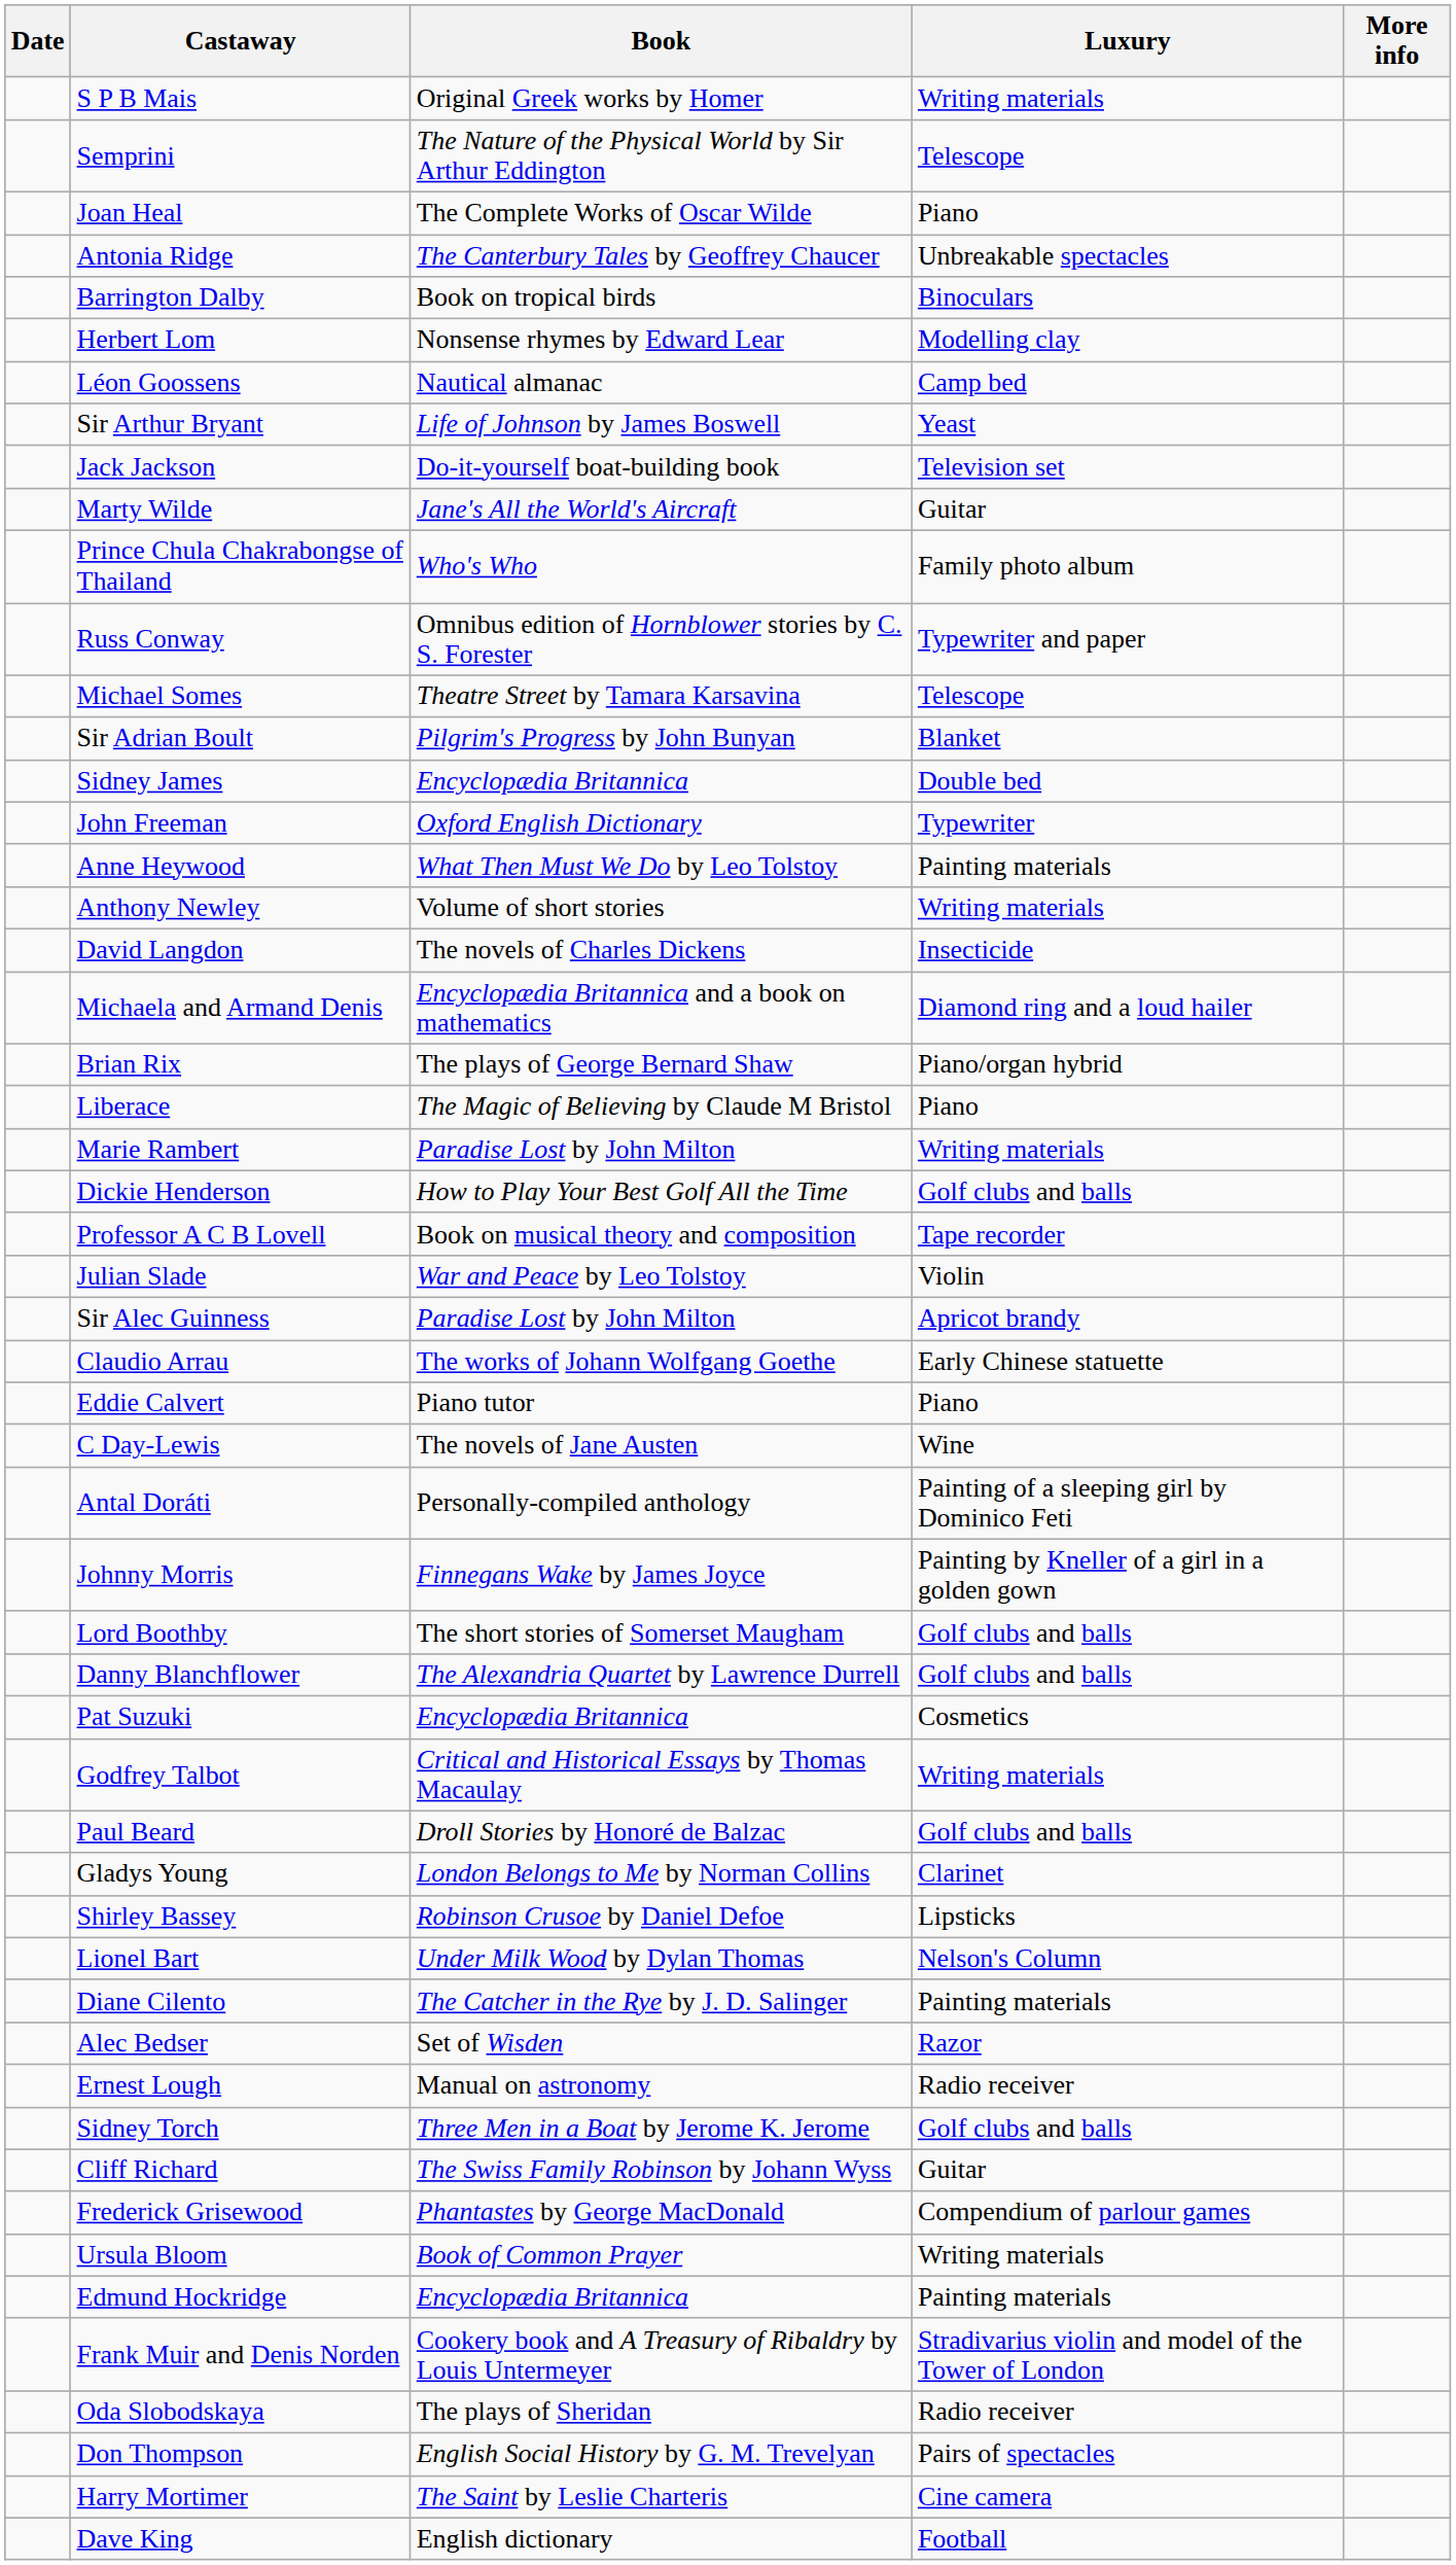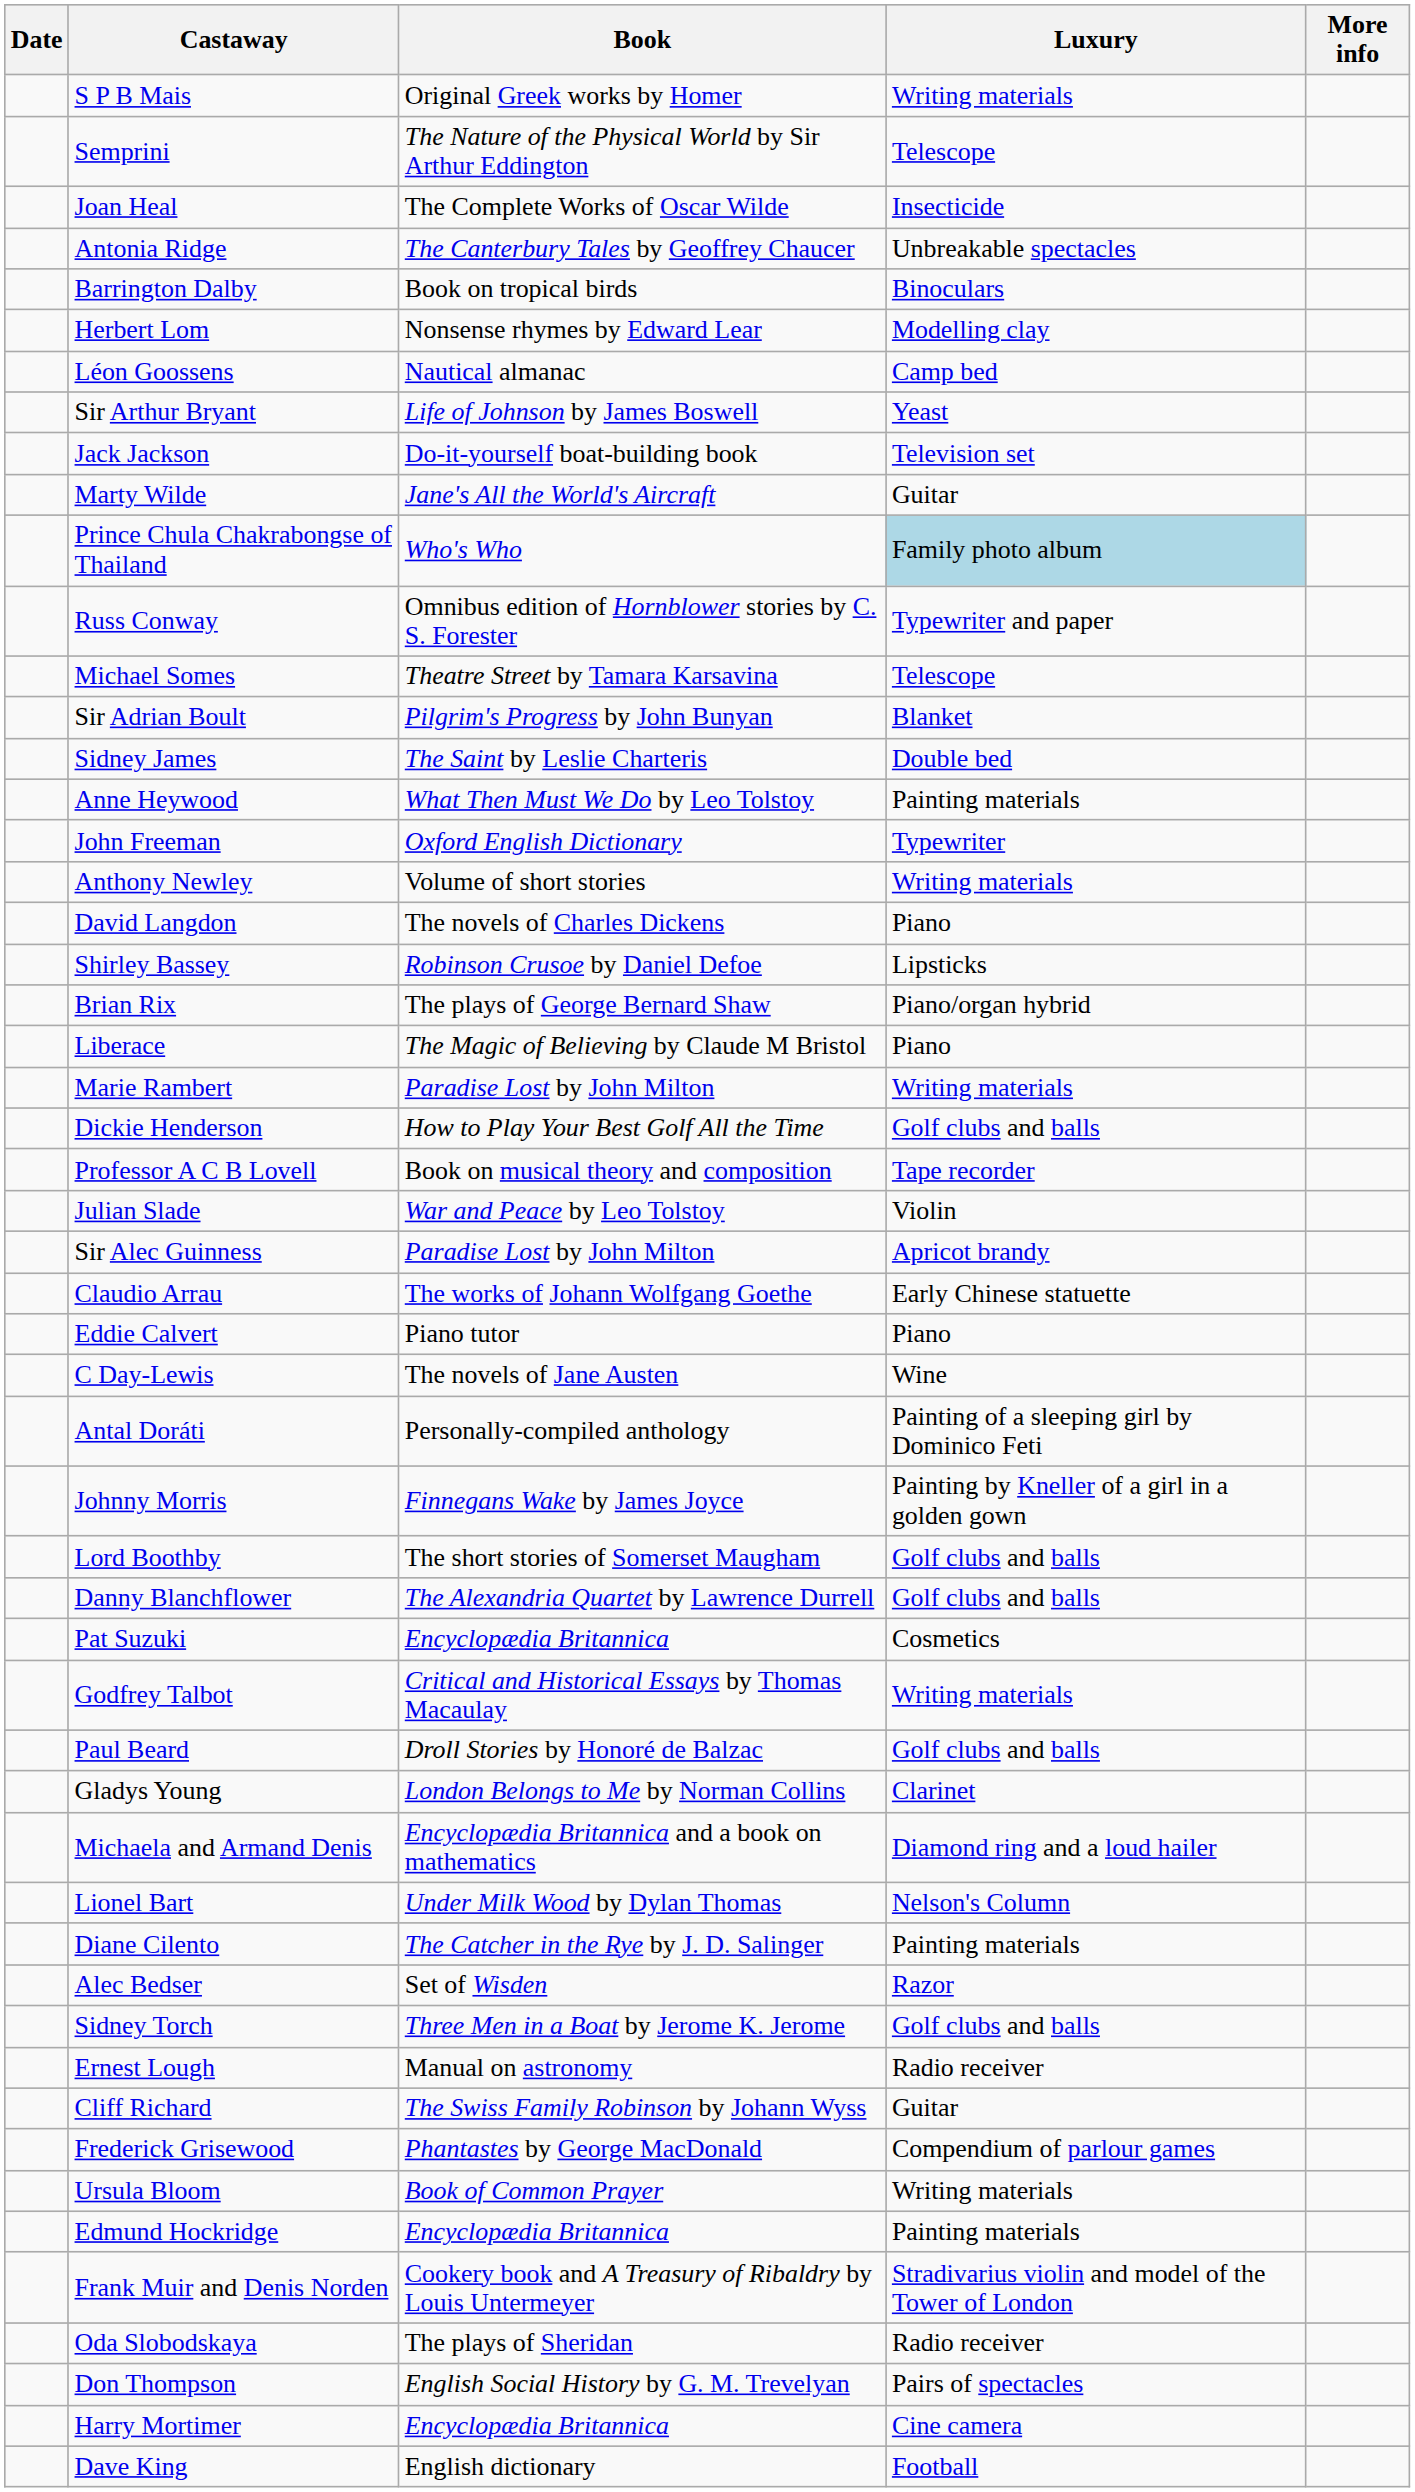Joan Heal | Luxury: Piano -> Insecticide
Prince Chula Chakrabongse of Thailand | Luxury: no background -> lightblue background
Sidney James | Book: Encyclopædia Britannica -> The Saint by Leslie Charteris
rows swapped: John Freeman <-> Anne Heywood
David Langdon | Luxury: Insecticide -> Piano
rows swapped: Shirley Bassey <-> Michaela and Armand Denis
rows swapped: Sidney Torch <-> Ernest Lough
Harry Mortimer | Book: The Saint by Leslie Charteris -> Encyclopædia Britannica
